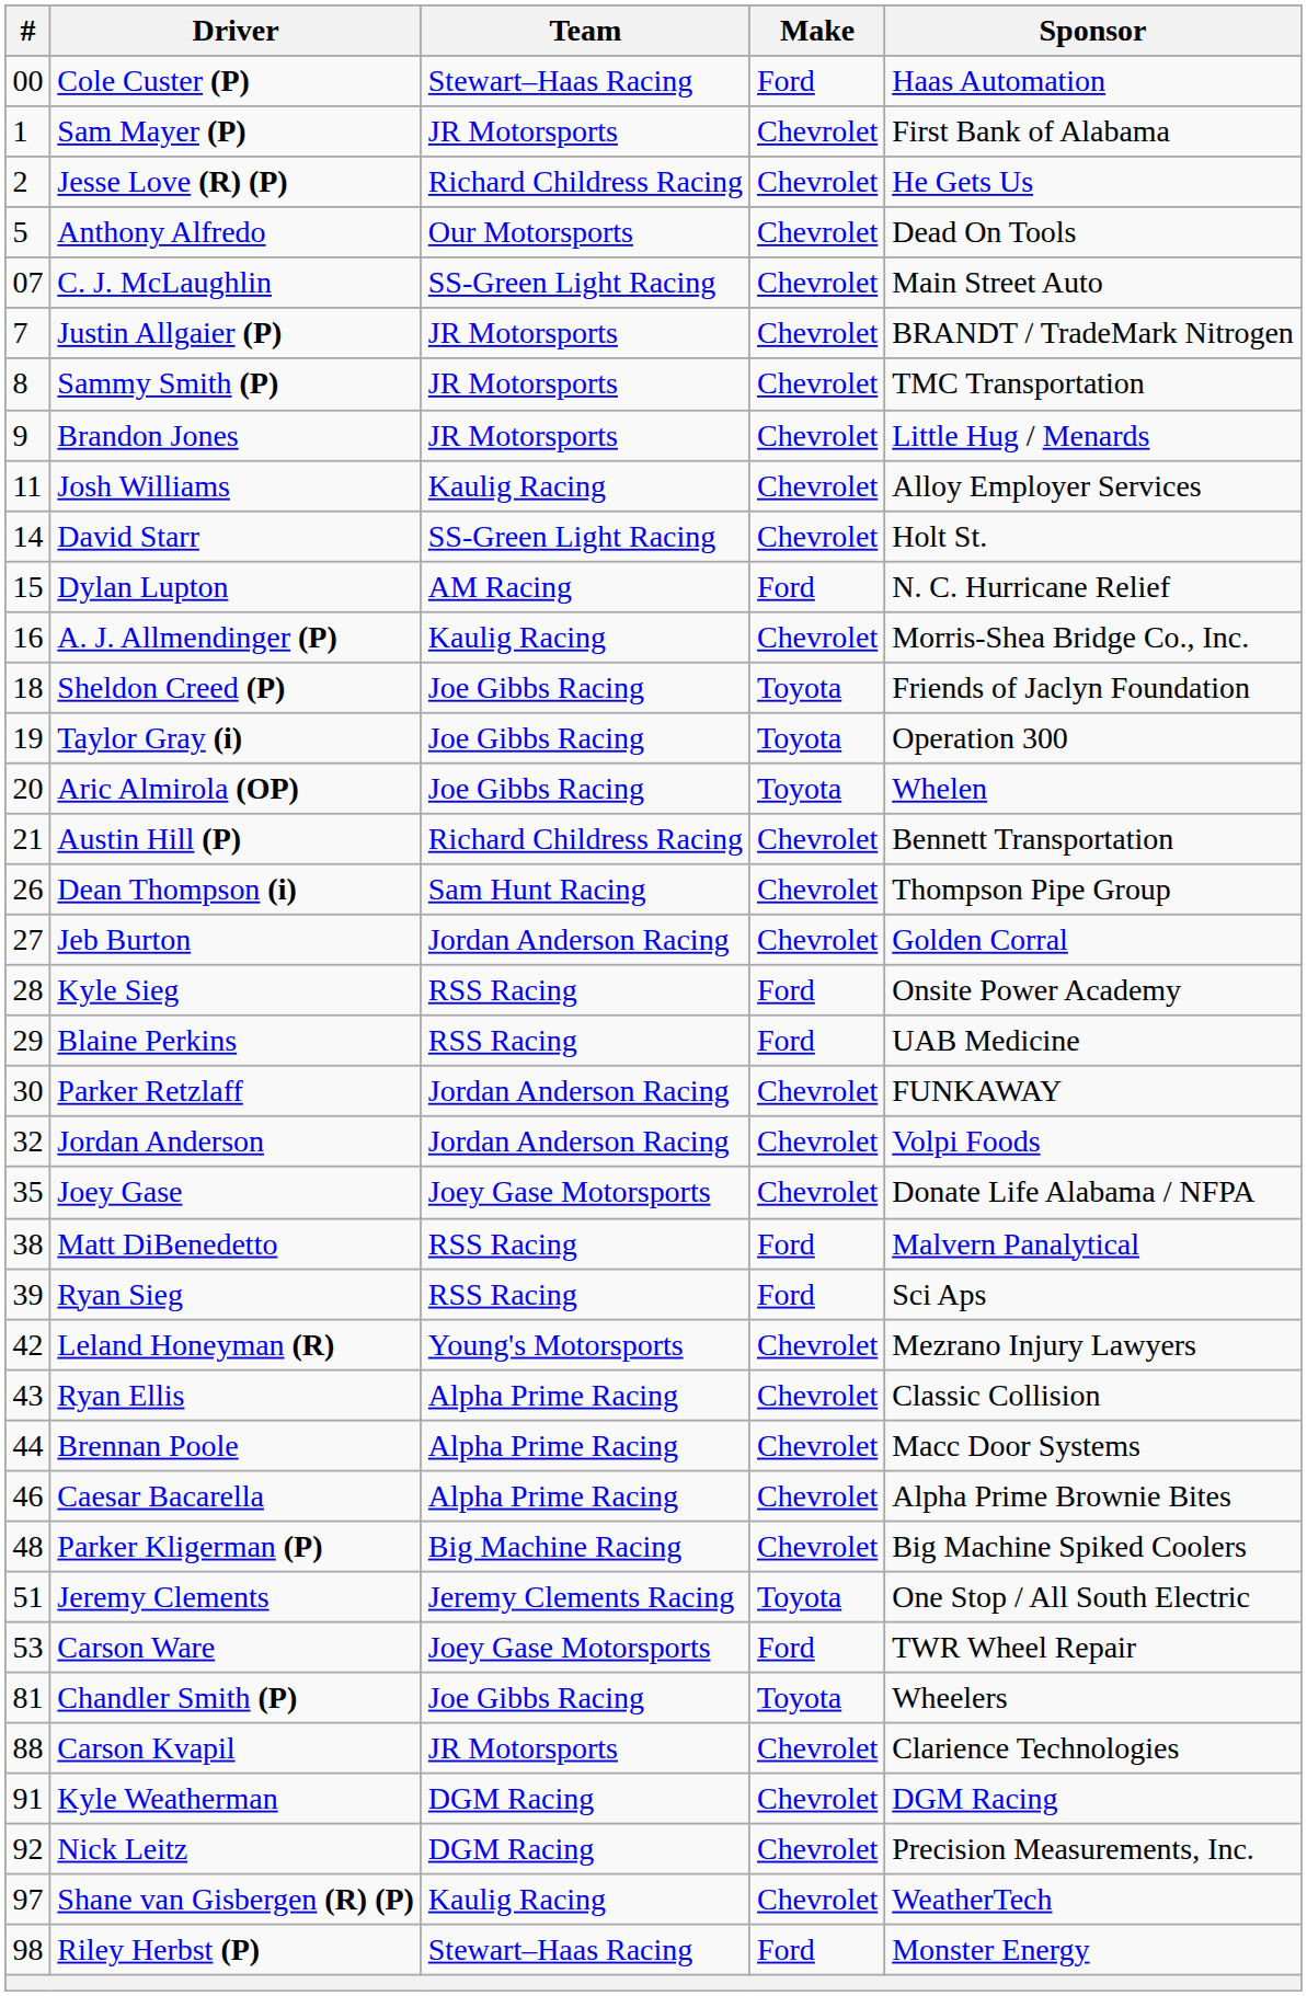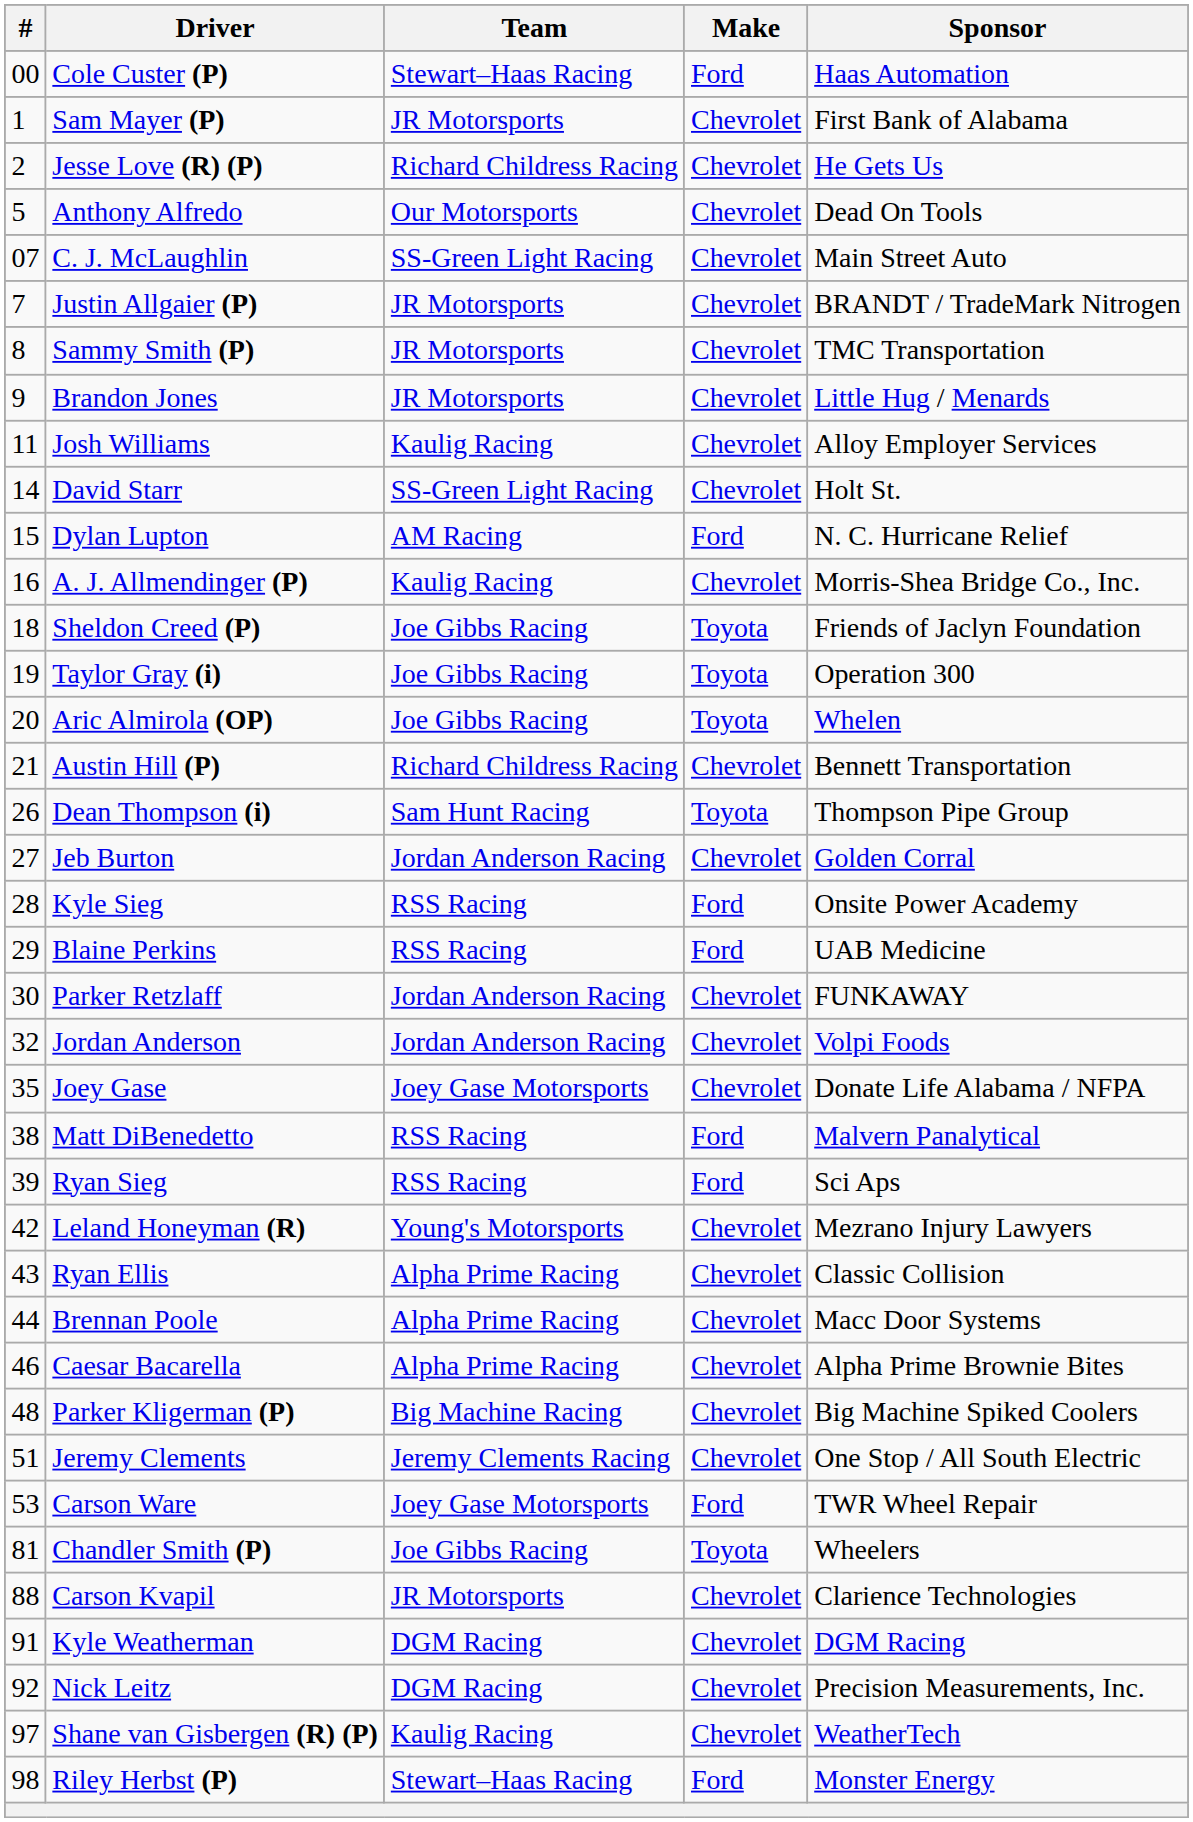Dean Thompson (i) | Make: Chevrolet -> Toyota
Jeremy Clements | Make: Toyota -> Chevrolet
